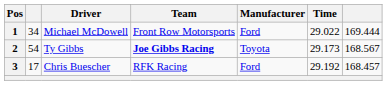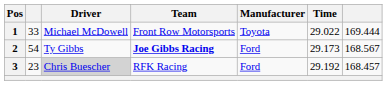1 | column 2: 34 -> 33
1 | Manufacturer: Ford -> Toyota
2 | Manufacturer: Toyota -> Ford
3 | column 2: 17 -> 23
3 | Driver: no background -> lightgrey background
